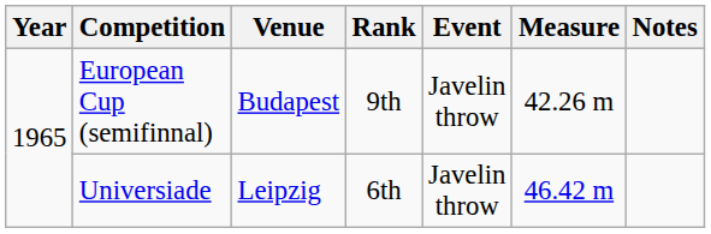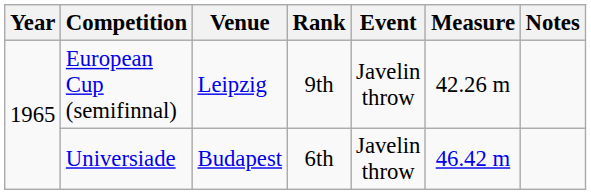European Cup (semifinnal) | Venue: Budapest -> Leipzig
Universiade | Venue: Leipzig -> Budapest
